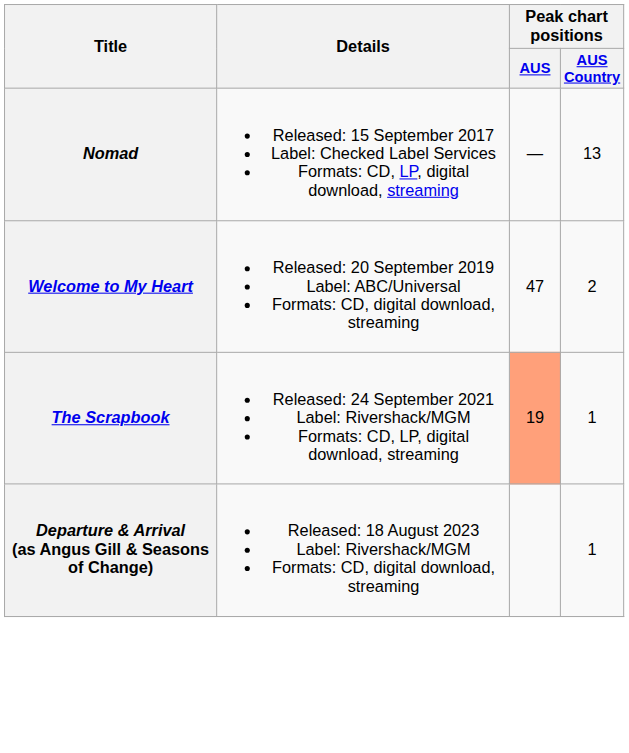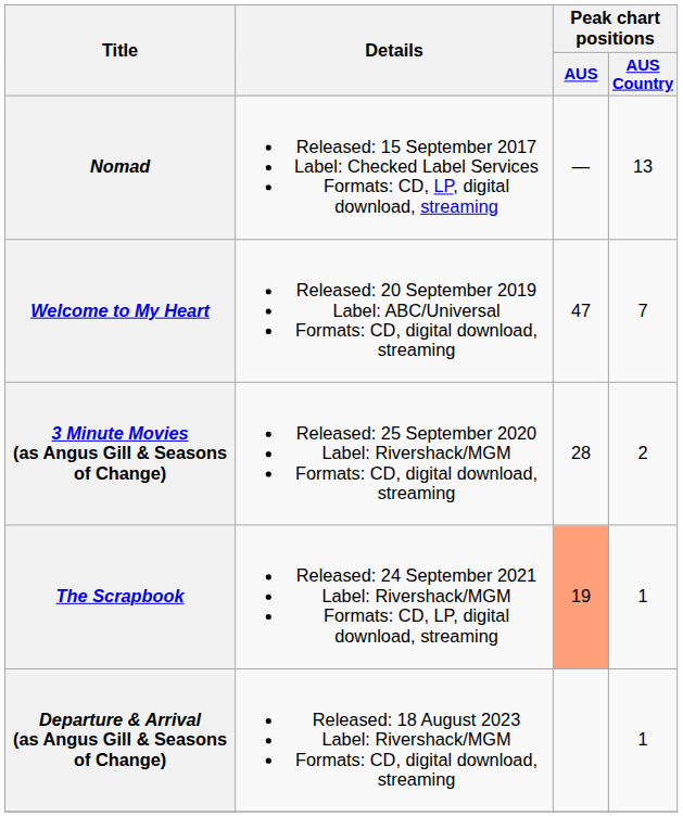Welcome to My Heart | Peak chart positions / AUS Country: 2 -> 7
+ row: 3 Minute Movies (as Angus Gill & Seasons of Change) | Released: 25 September 2020 Label: Rivershack/MGM Formats: CD, digital download, streaming | 28 | 2
